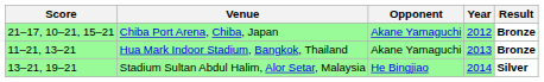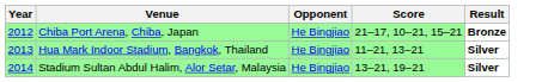columns swapped: Year <-> Score
Chiba Port Arena, Chiba, Japan | Opponent: Akane Yamaguchi -> He Bingjiao
Hua Mark Indoor Stadium, Bangkok, Thailand | Opponent: Akane Yamaguchi -> He Bingjiao
Hua Mark Indoor Stadium, Bangkok, Thailand | Result: Bronze -> Silver
